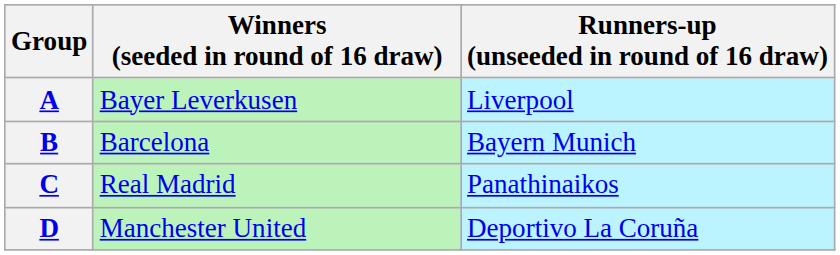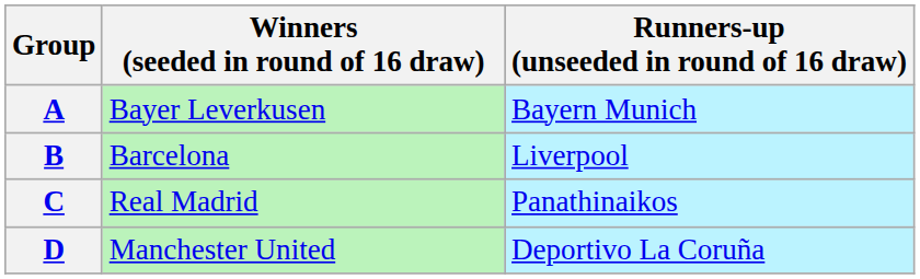A | Runners-up (unseeded in round of 16 draw): Liverpool -> Bayern Munich
B | Runners-up (unseeded in round of 16 draw): Bayern Munich -> Liverpool
